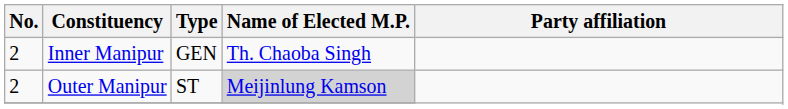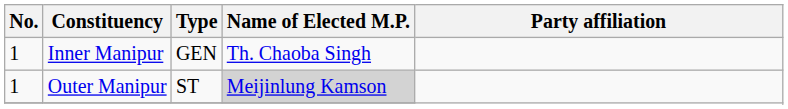Inner Manipur | No.: 2 -> 1
Outer Manipur | No.: 2 -> 1
